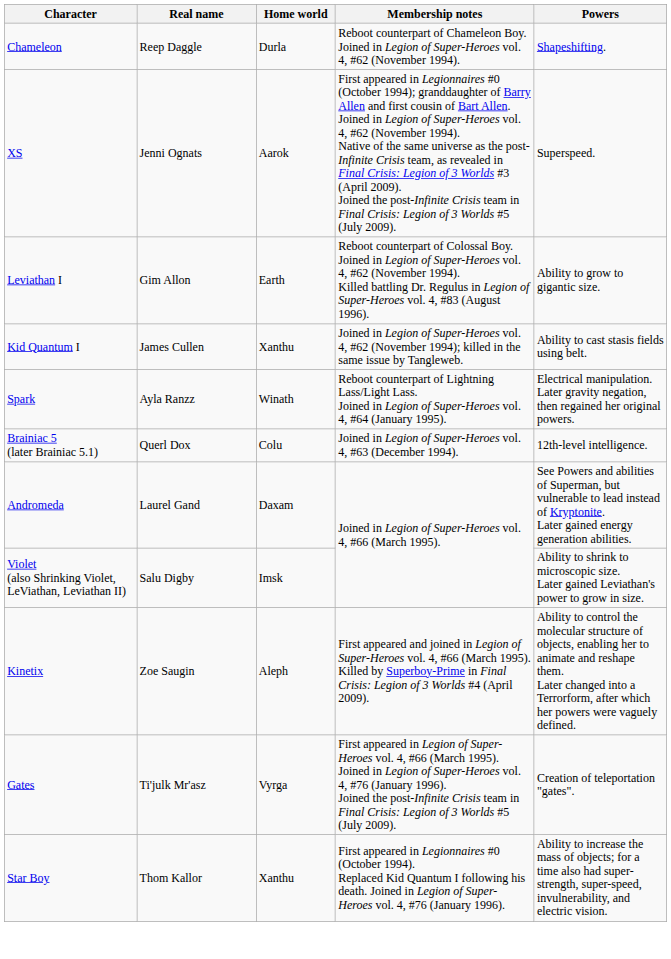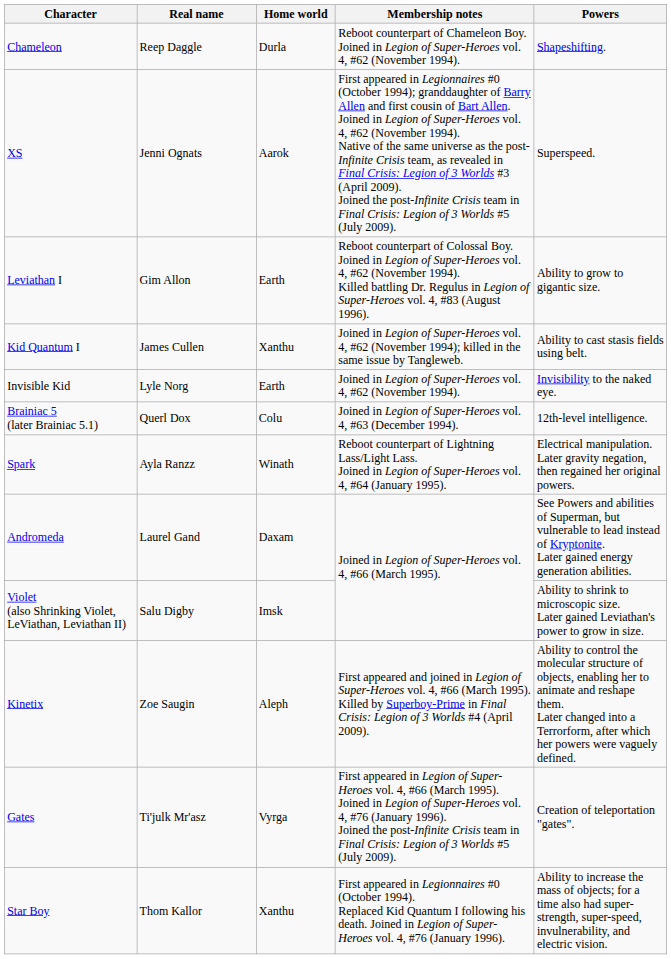+ row: Invisible Kid | Lyle Norg | Earth | Joined in Legion of Super-Heroes vol. 4, #62 (November 1994). | Invisibility to the naked eye.
rows swapped: Brainiac 5 (later Brainiac 5.1) <-> Spark
